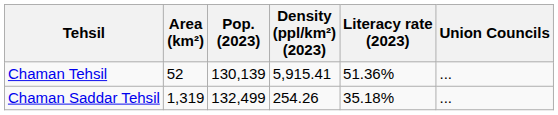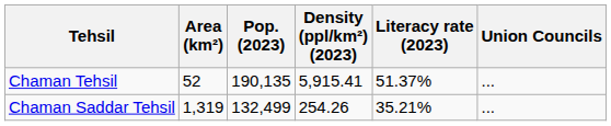Chaman Tehsil | Pop. (2023): 130,139 -> 190,135
Chaman Tehsil | Literacy rate (2023): 51.36% -> 51.37%
Chaman Saddar Tehsil | Literacy rate (2023): 35.18% -> 35.21%
